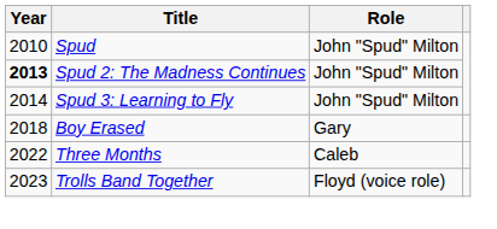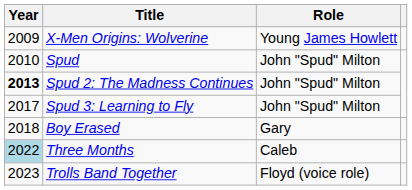+ row: 2009 | X-Men Origins: Wolverine | Young James Howlett
Spud 3: Learning to Fly | Year: 2014 -> 2017
Three Months | Year: no background -> lightblue background
